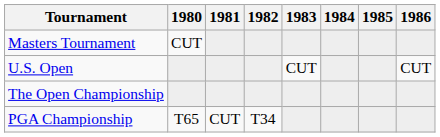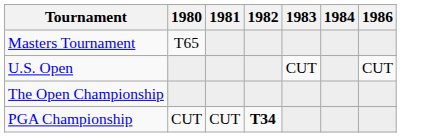- column: 1985
Masters Tournament | 1980: CUT -> T65
PGA Championship | 1980: T65 -> CUT
PGA Championship | 1982: normal -> bold
